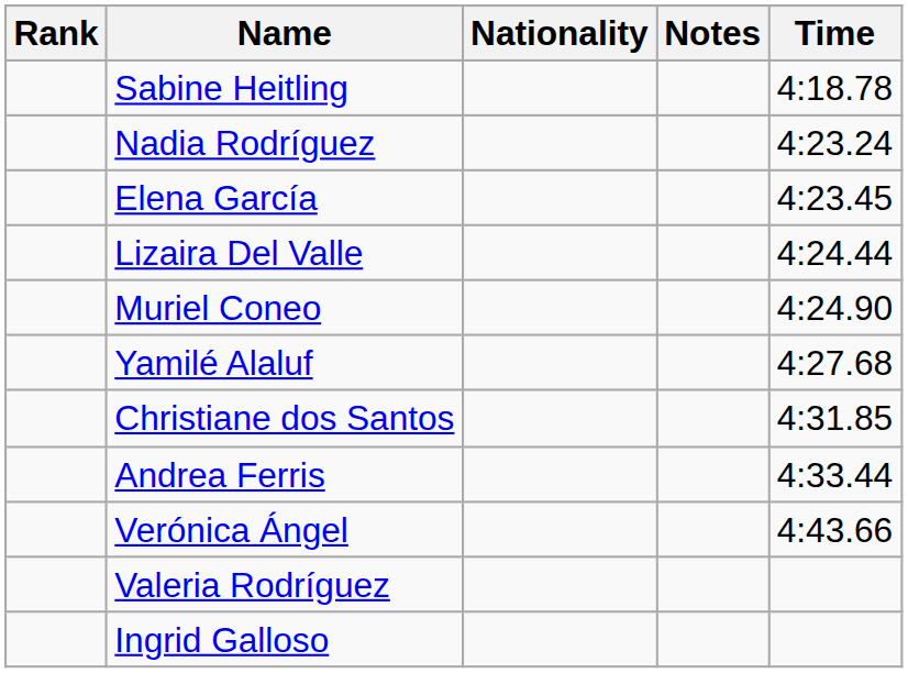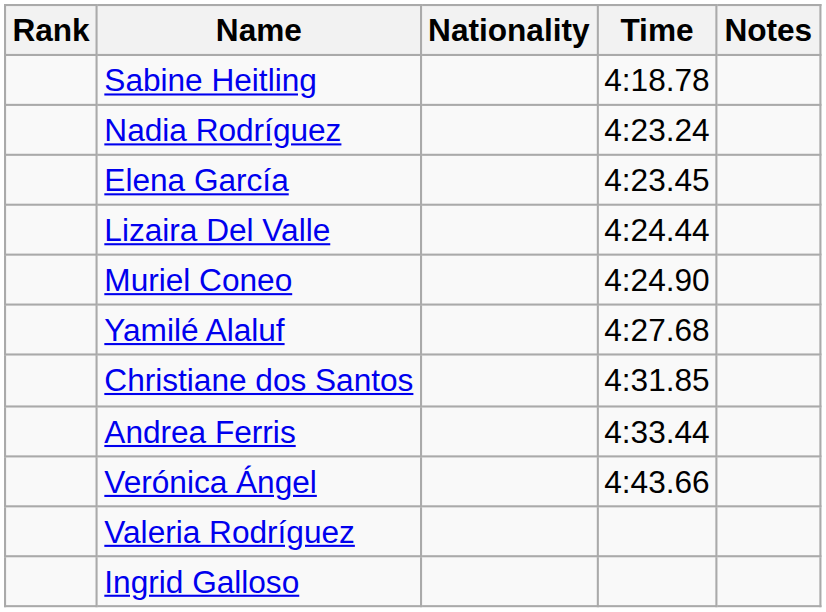columns swapped: Time <-> Notes
